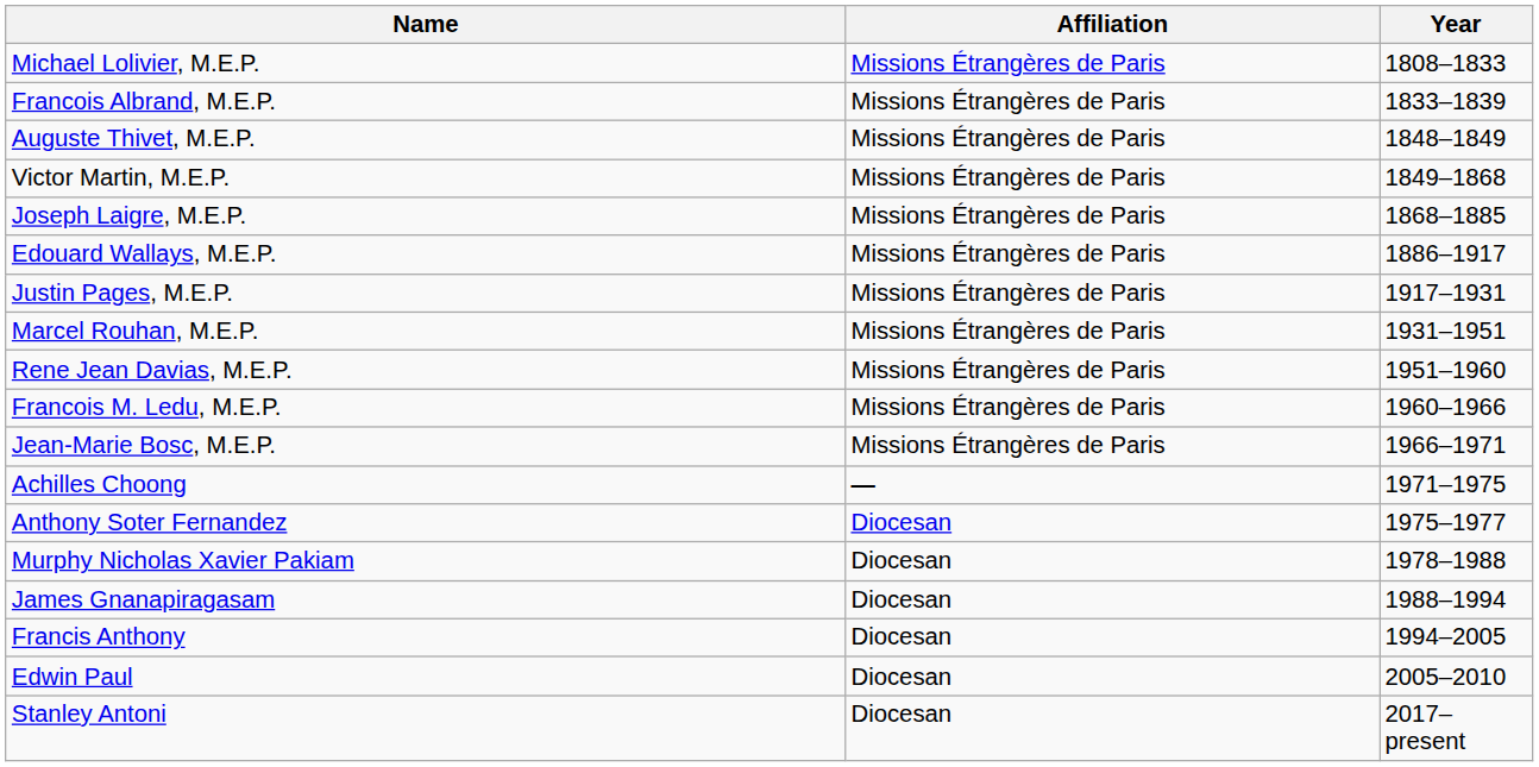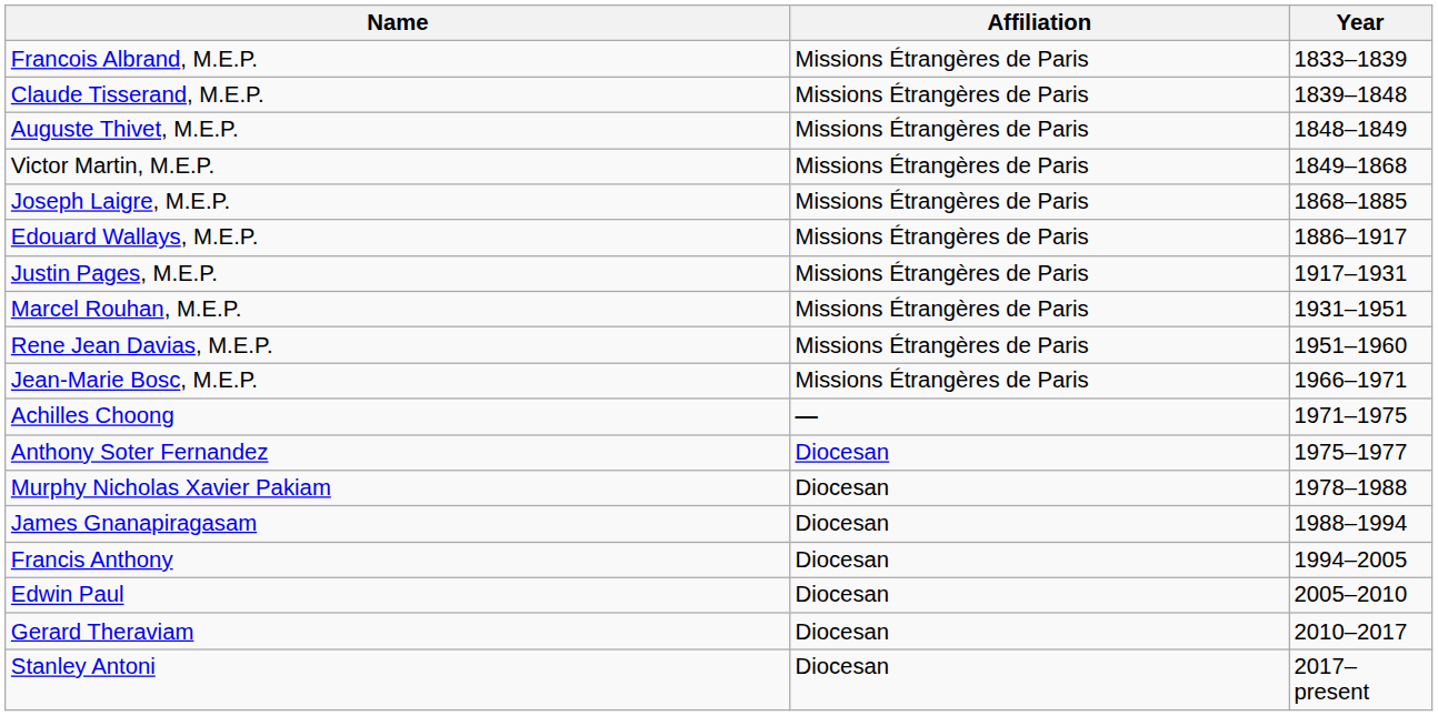- row: Michael Lolivier, M.E.P. | Missions Étrangères de Paris | 1808–1833
+ row: Claude Tisserand, M.E.P. | Missions Étrangères de Paris | 1839–1848
- row: Francois M. Ledu, M.E.P. | Missions Étrangères de Paris | 1960–1966
+ row: Gerard Theraviam | Diocesan | 2010–2017
